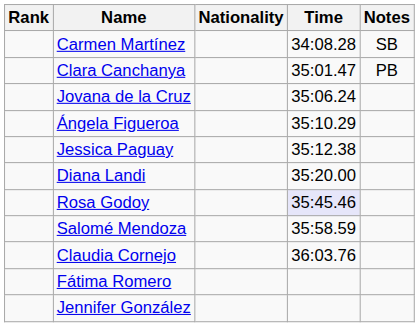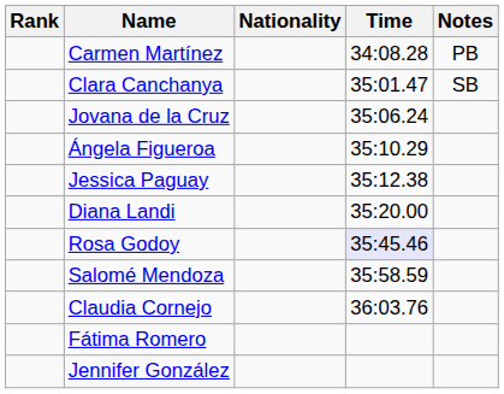Carmen Martínez | Notes: SB -> PB
Clara Canchanya | Notes: PB -> SB
